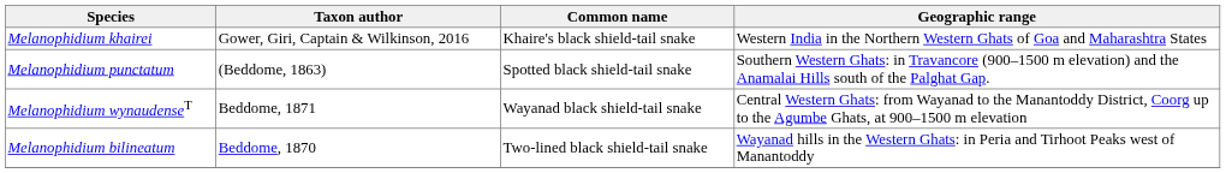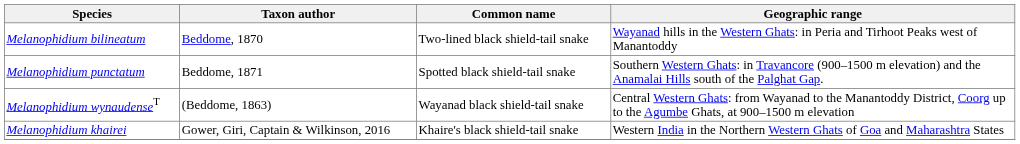rows swapped: Melanophidium bilineatum <-> Melanophidium khairei
Melanophidium punctatum | Taxon author: (Beddome, 1863) -> Beddome, 1871
Melanophidium wynaudenseT | Taxon author: Beddome, 1871 -> (Beddome, 1863)
